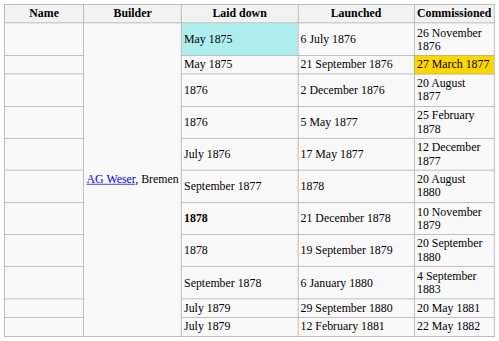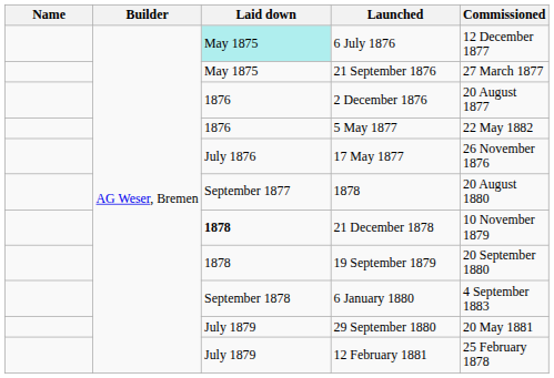6 July 1876 | Commissioned: 26 November 1876 -> 12 December 1877
21 September 1876 | Commissioned: gold background -> no background
5 May 1877 | Commissioned: 25 February 1878 -> 22 May 1882
17 May 1877 | Commissioned: 12 December 1877 -> 26 November 1876
12 February 1881 | Commissioned: 22 May 1882 -> 25 February 1878
